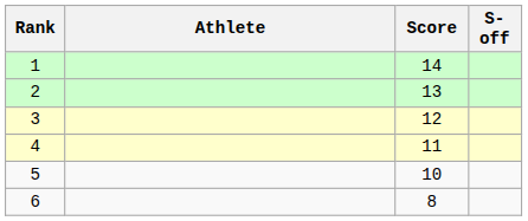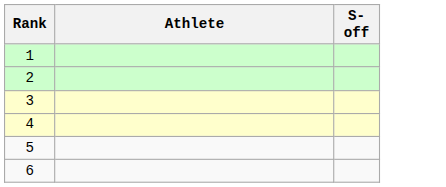- column: Score | 14 | 13 | 12 | 11 | 10 | 8
